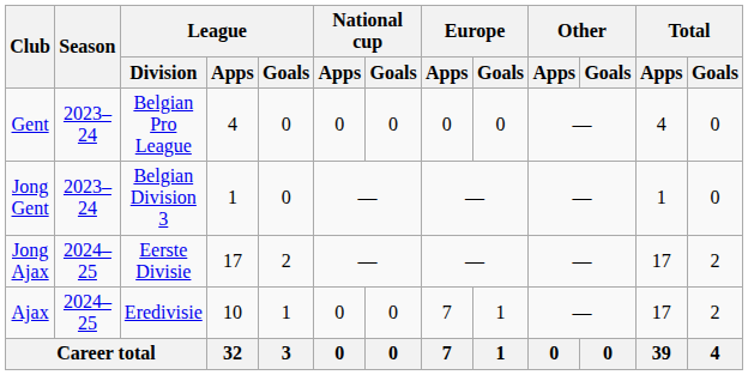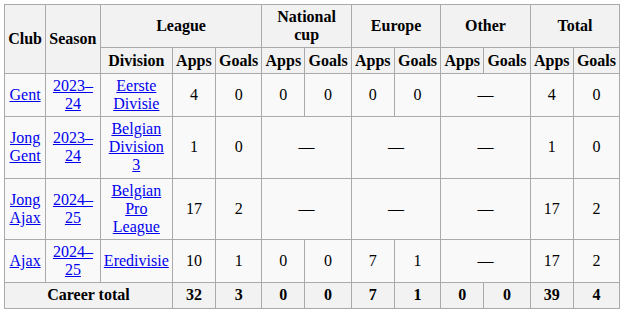Gent | League / Division: Belgian Pro League -> Eerste Divisie
Jong Ajax | League / Division: Eerste Divisie -> Belgian Pro League
